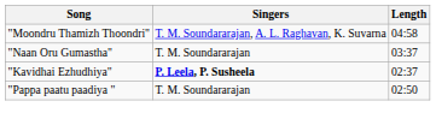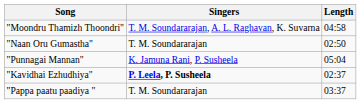"Naan Oru Gumastha" | Length: 03:37 -> 02:50
+ row: "Punnagai Mannan" | K. Jamuna Rani, P. Susheela | 05:04
"Pappa paatu paadiya " | Length: 02:50 -> 03:37
